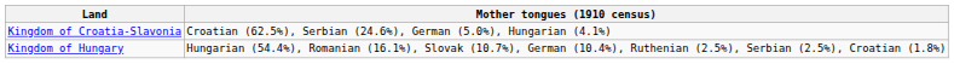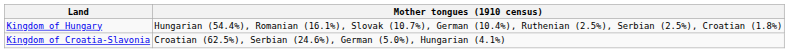rows swapped: Kingdom of Hungary <-> Kingdom of Croatia-Slavonia
